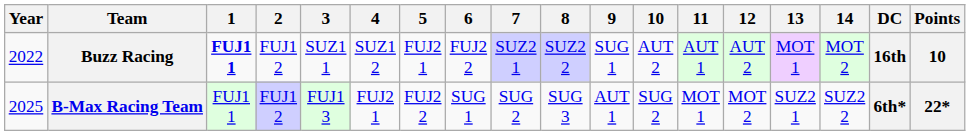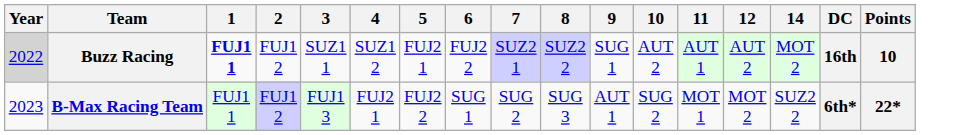- column: 13 | MOT 1 | SUZ2 1
Buzz Racing | Year: no background -> lightgrey background
B-Max Racing Team | Year: 2025 -> 2023
